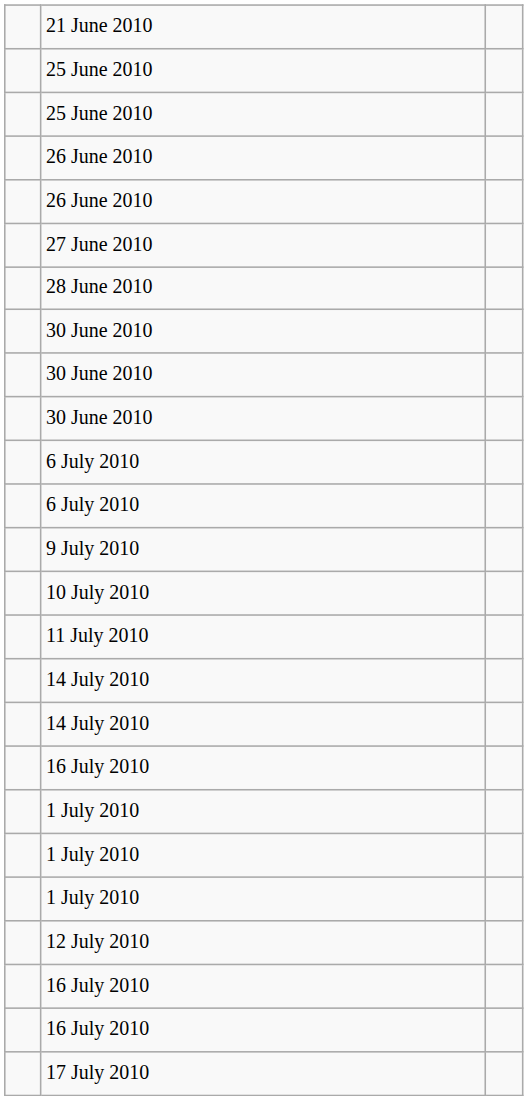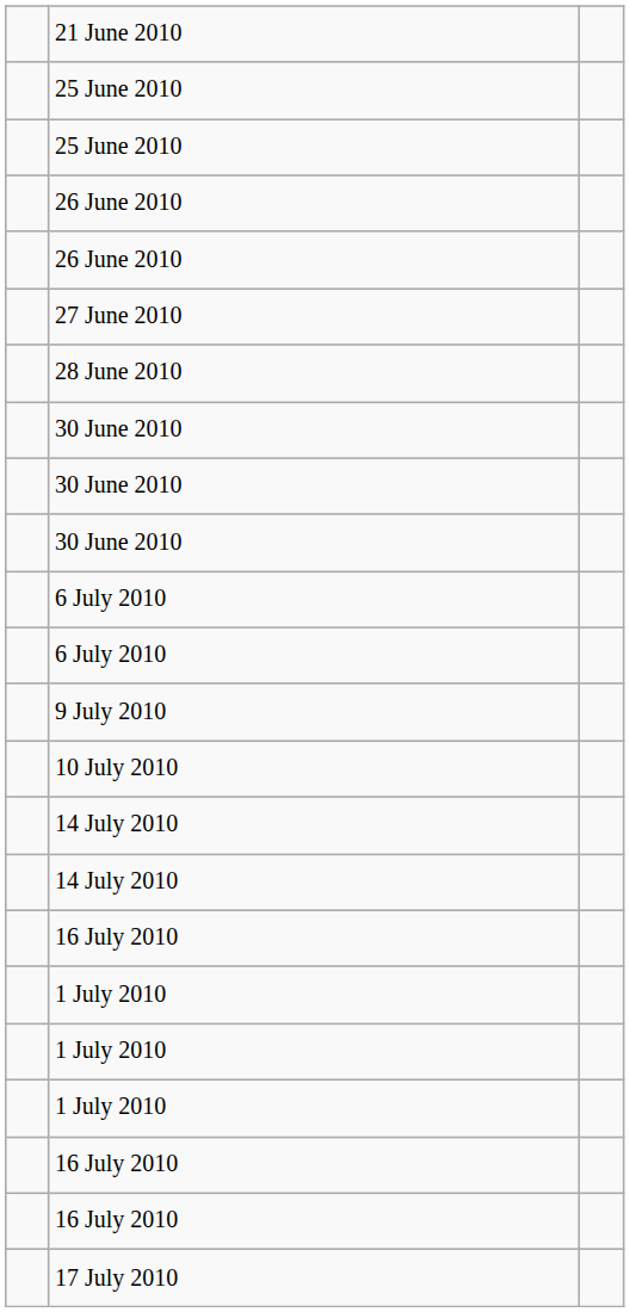- row: 11 July 2010
- row: 12 July 2010
